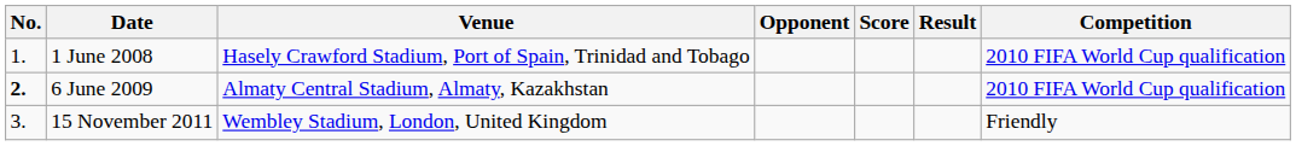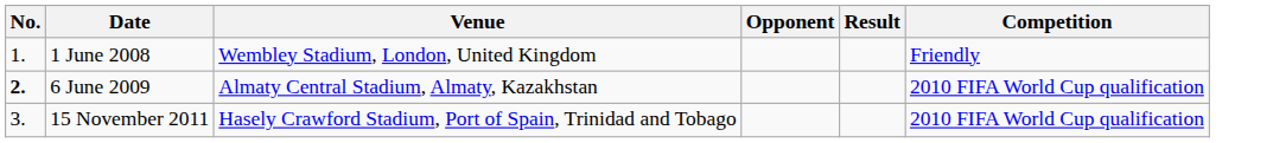- column: Score
1 June 2008 | Venue: Hasely Crawford Stadium, Port of Spain, Trinidad and Tobago -> Wembley Stadium, London, United Kingdom
1 June 2008 | Competition: 2010 FIFA World Cup qualification -> Friendly
15 November 2011 | Venue: Wembley Stadium, London, United Kingdom -> Hasely Crawford Stadium, Port of Spain, Trinidad and Tobago
15 November 2011 | Competition: Friendly -> 2010 FIFA World Cup qualification
